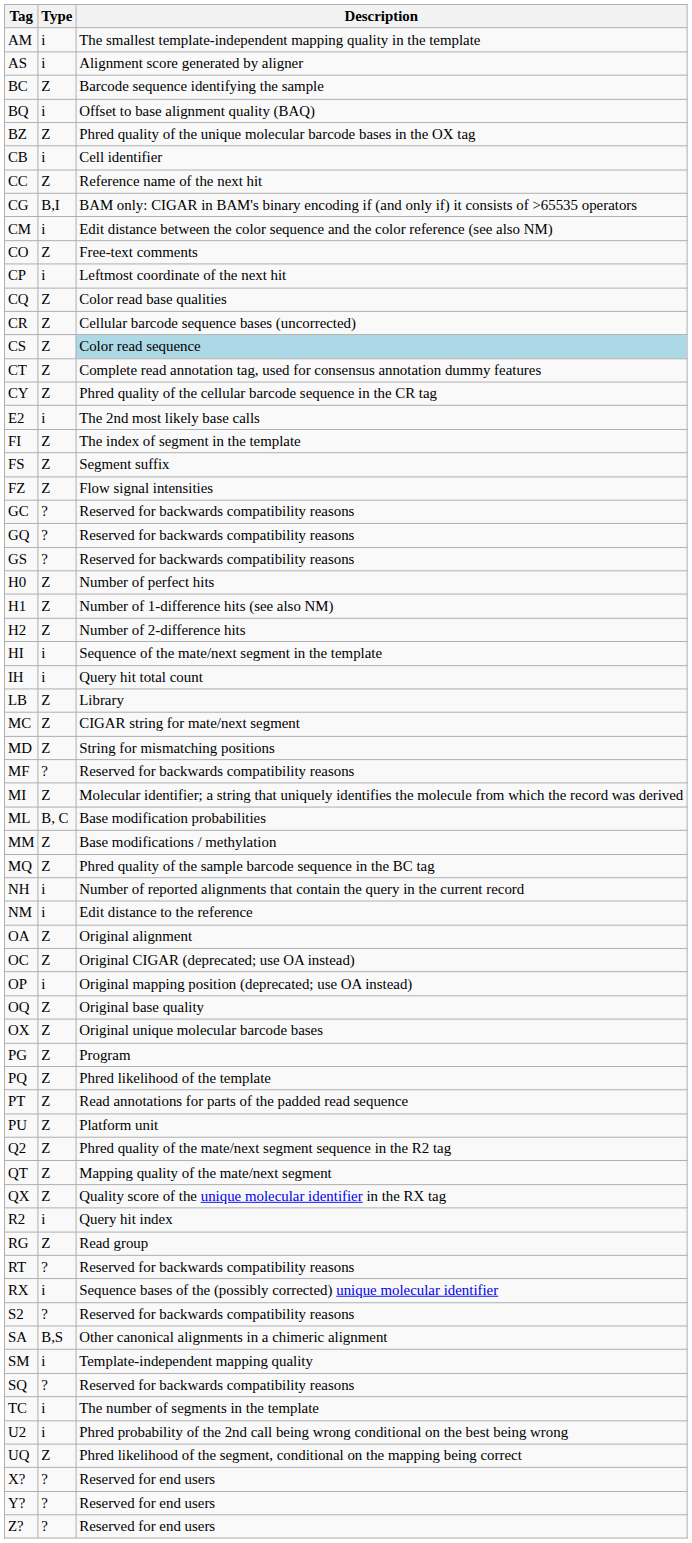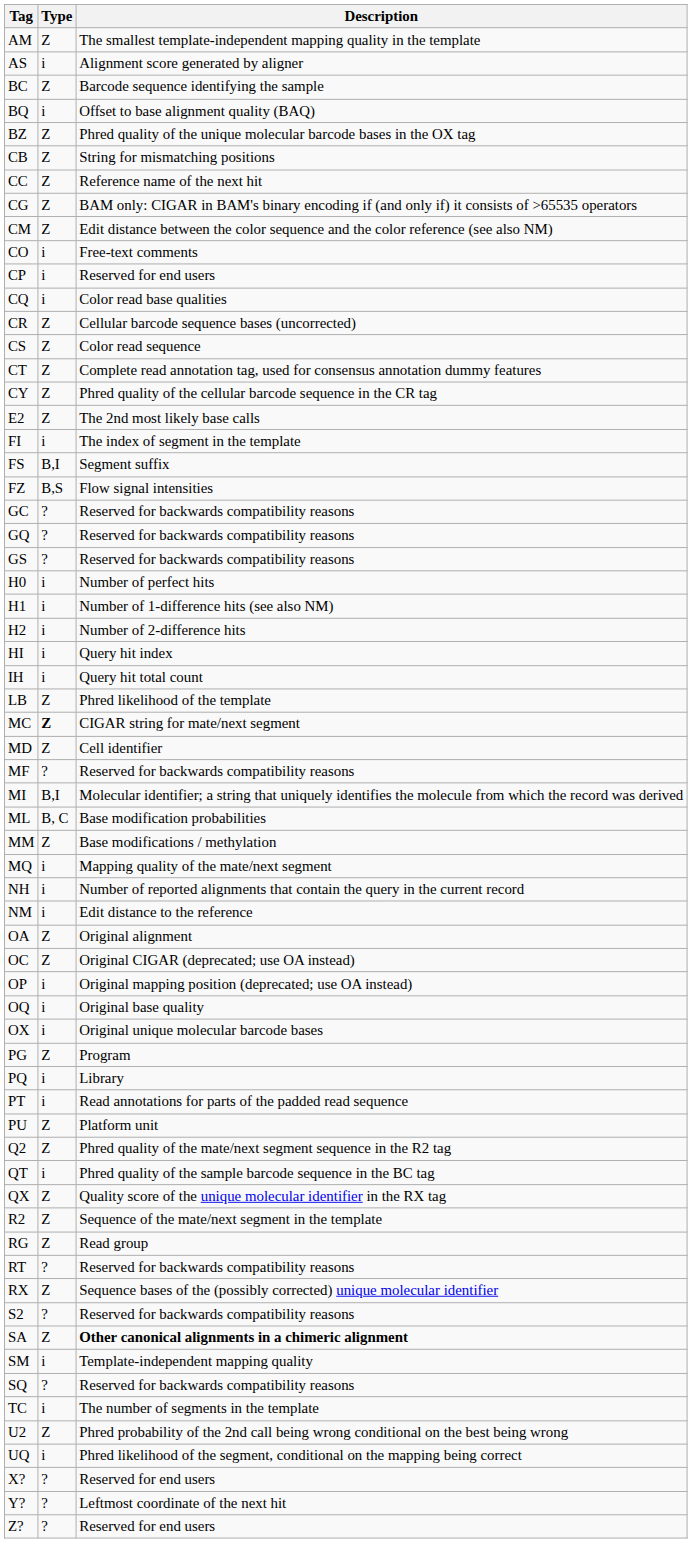AM | Type: i -> Z
CB | Type: i -> Z
CB | Description: Cell identifier -> String for mismatching positions
CG | Type: B,I -> Z
CM | Type: i -> Z
CO | Type: Z -> i
CP | Description: Leftmost coordinate of the next hit -> Reserved for end users
CQ | Type: Z -> i
CS | Description: lightblue background -> no background
E2 | Type: i -> Z
FI | Type: Z -> i
FS | Type: Z -> B,I
FZ | Type: Z -> B,S
H0 | Type: Z -> i
H1 | Type: Z -> i
H2 | Type: Z -> i
HI | Description: Sequence of the mate/next segment in the template -> Query hit index
LB | Description: Library -> Phred likelihood of the template
MC | Type: normal -> bold
MD | Description: String for mismatching positions -> Cell identifier
MI | Type: Z -> B,I
MQ | Type: Z -> i
MQ | Description: Phred quality of the sample barcode sequence in the BC tag -> Mapping quality of the mate/next segment
OQ | Type: Z -> i
OX | Type: Z -> i
PQ | Type: Z -> i
PQ | Description: Phred likelihood of the template -> Library
PT | Type: Z -> i
QT | Type: Z -> i
QT | Description: Mapping quality of the mate/next segment -> Phred quality of the sample barcode sequence in the BC tag
R2 | Type: i -> Z
R2 | Description: Query hit index -> Sequence of the mate/next segment in the template
RX | Type: i -> Z
SA | Type: B,S -> Z
SA | Description: normal -> bold
U2 | Type: i -> Z
UQ | Type: Z -> i
Y? | Description: Reserved for end users -> Leftmost coordinate of the next hit
